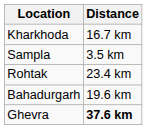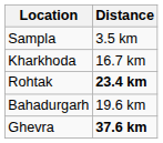rows swapped: Sampla <-> Kharkhoda
Rohtak | Distance: normal -> bold
